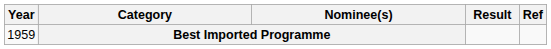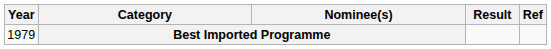Best Imported Programme | Year: 1959 -> 1979
